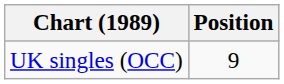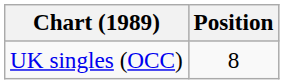UK singles (OCC) | Position: 9 -> 8
